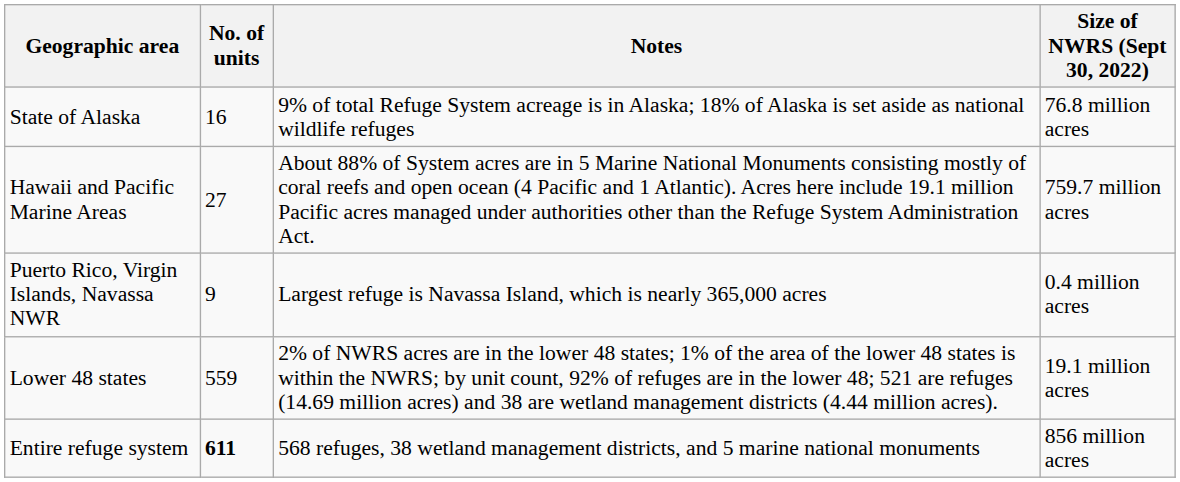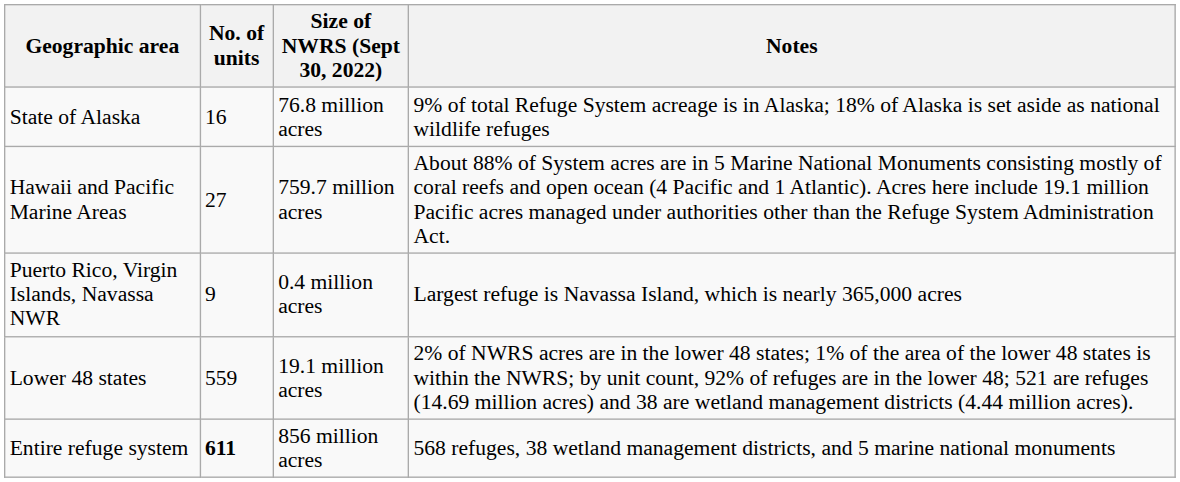columns swapped: Size of NWRS (Sept 30, 2022) <-> Notes
